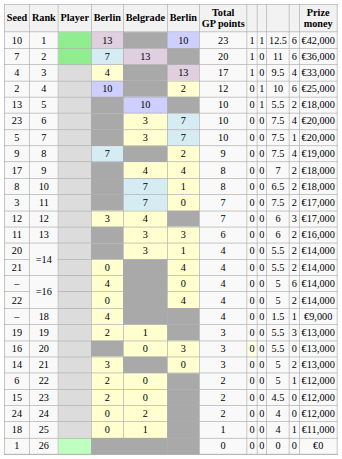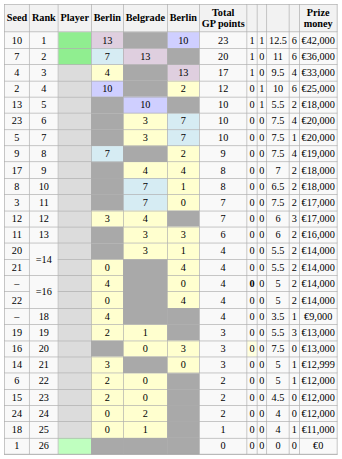– / =16 | column 8: normal -> bold
– / =16 | column 11: 6 -> 2
– / 18 | column 10: 1.5 -> 3.5
16 | column 10: 5.5 -> 7.5
14 | column 11: 2 -> 1
14 | Prize money: €13,000 -> €12,999
